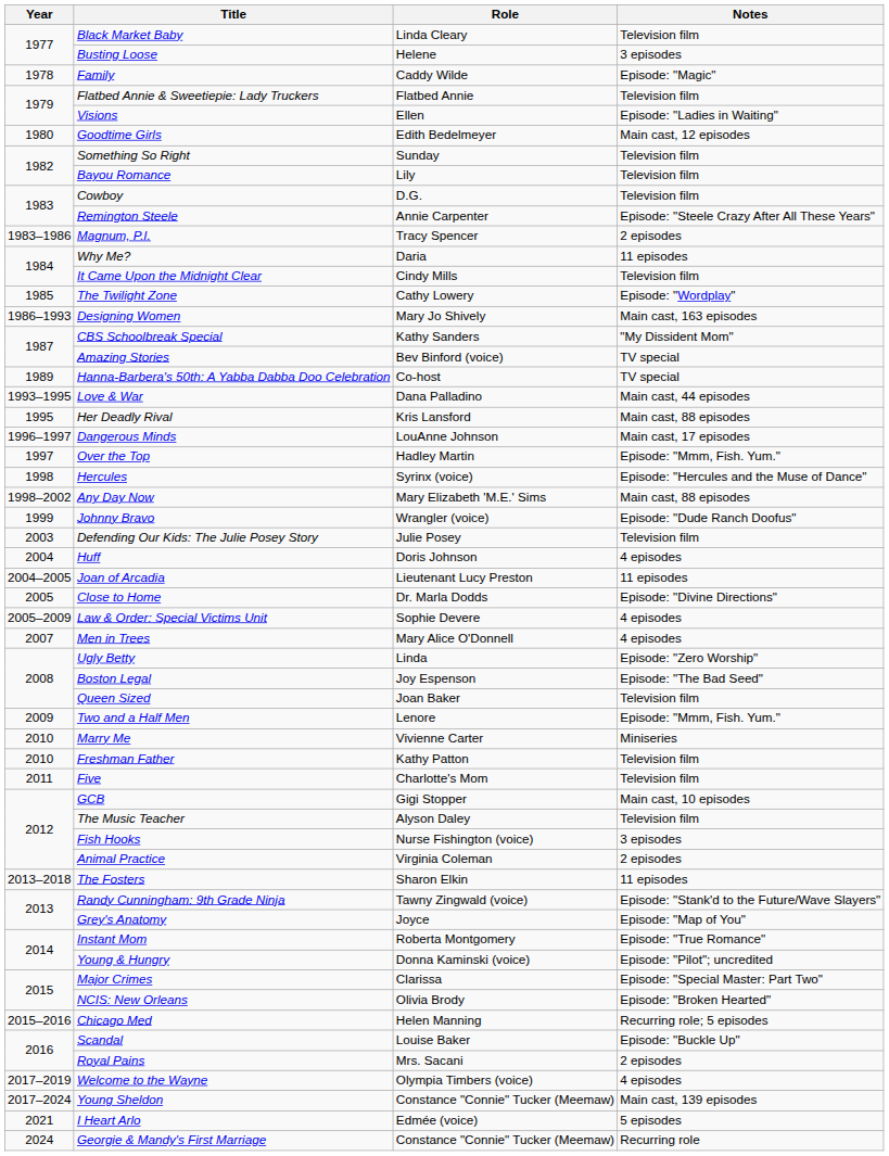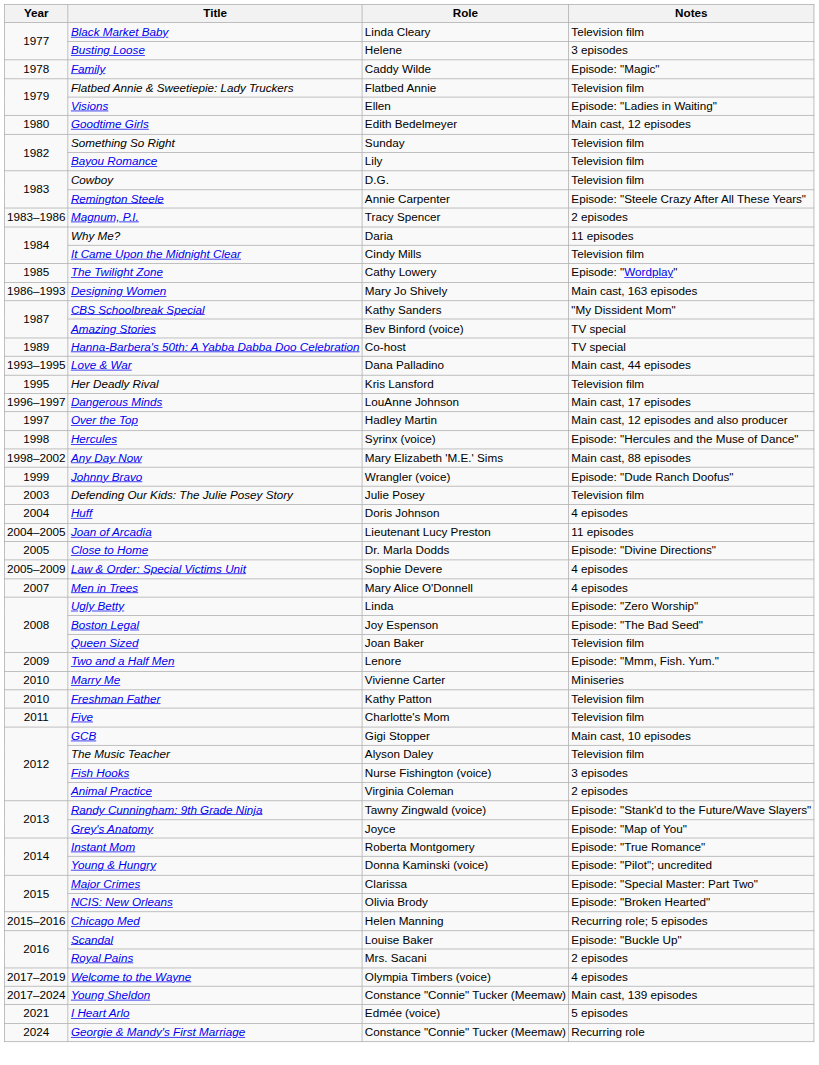Her Deadly Rival | Notes: Main cast, 88 episodes -> Television film
Over the Top | Notes: Episode: "Mmm, Fish. Yum." -> Main cast, 12 episodes and also producer
- row: 2013–2018 | The Fosters | Sharon Elkin | 11 episodes
